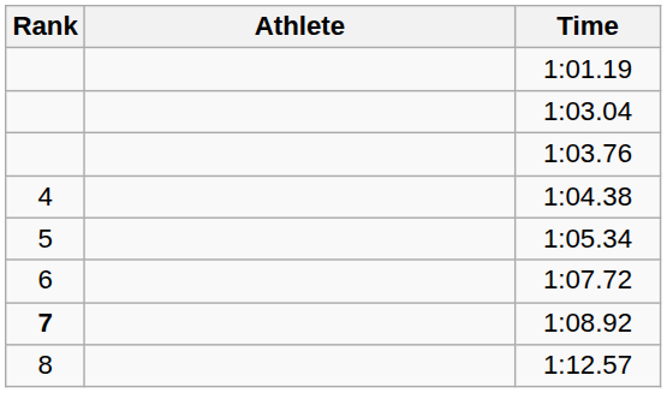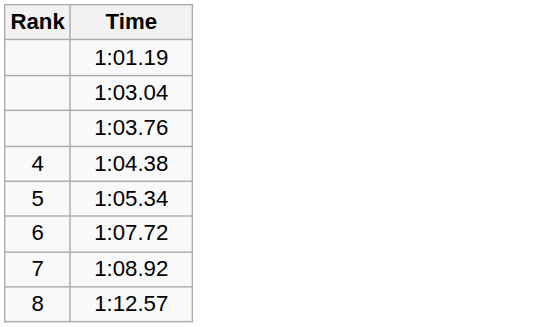- column: Athlete
1:08.92 | Rank: bold -> normal
